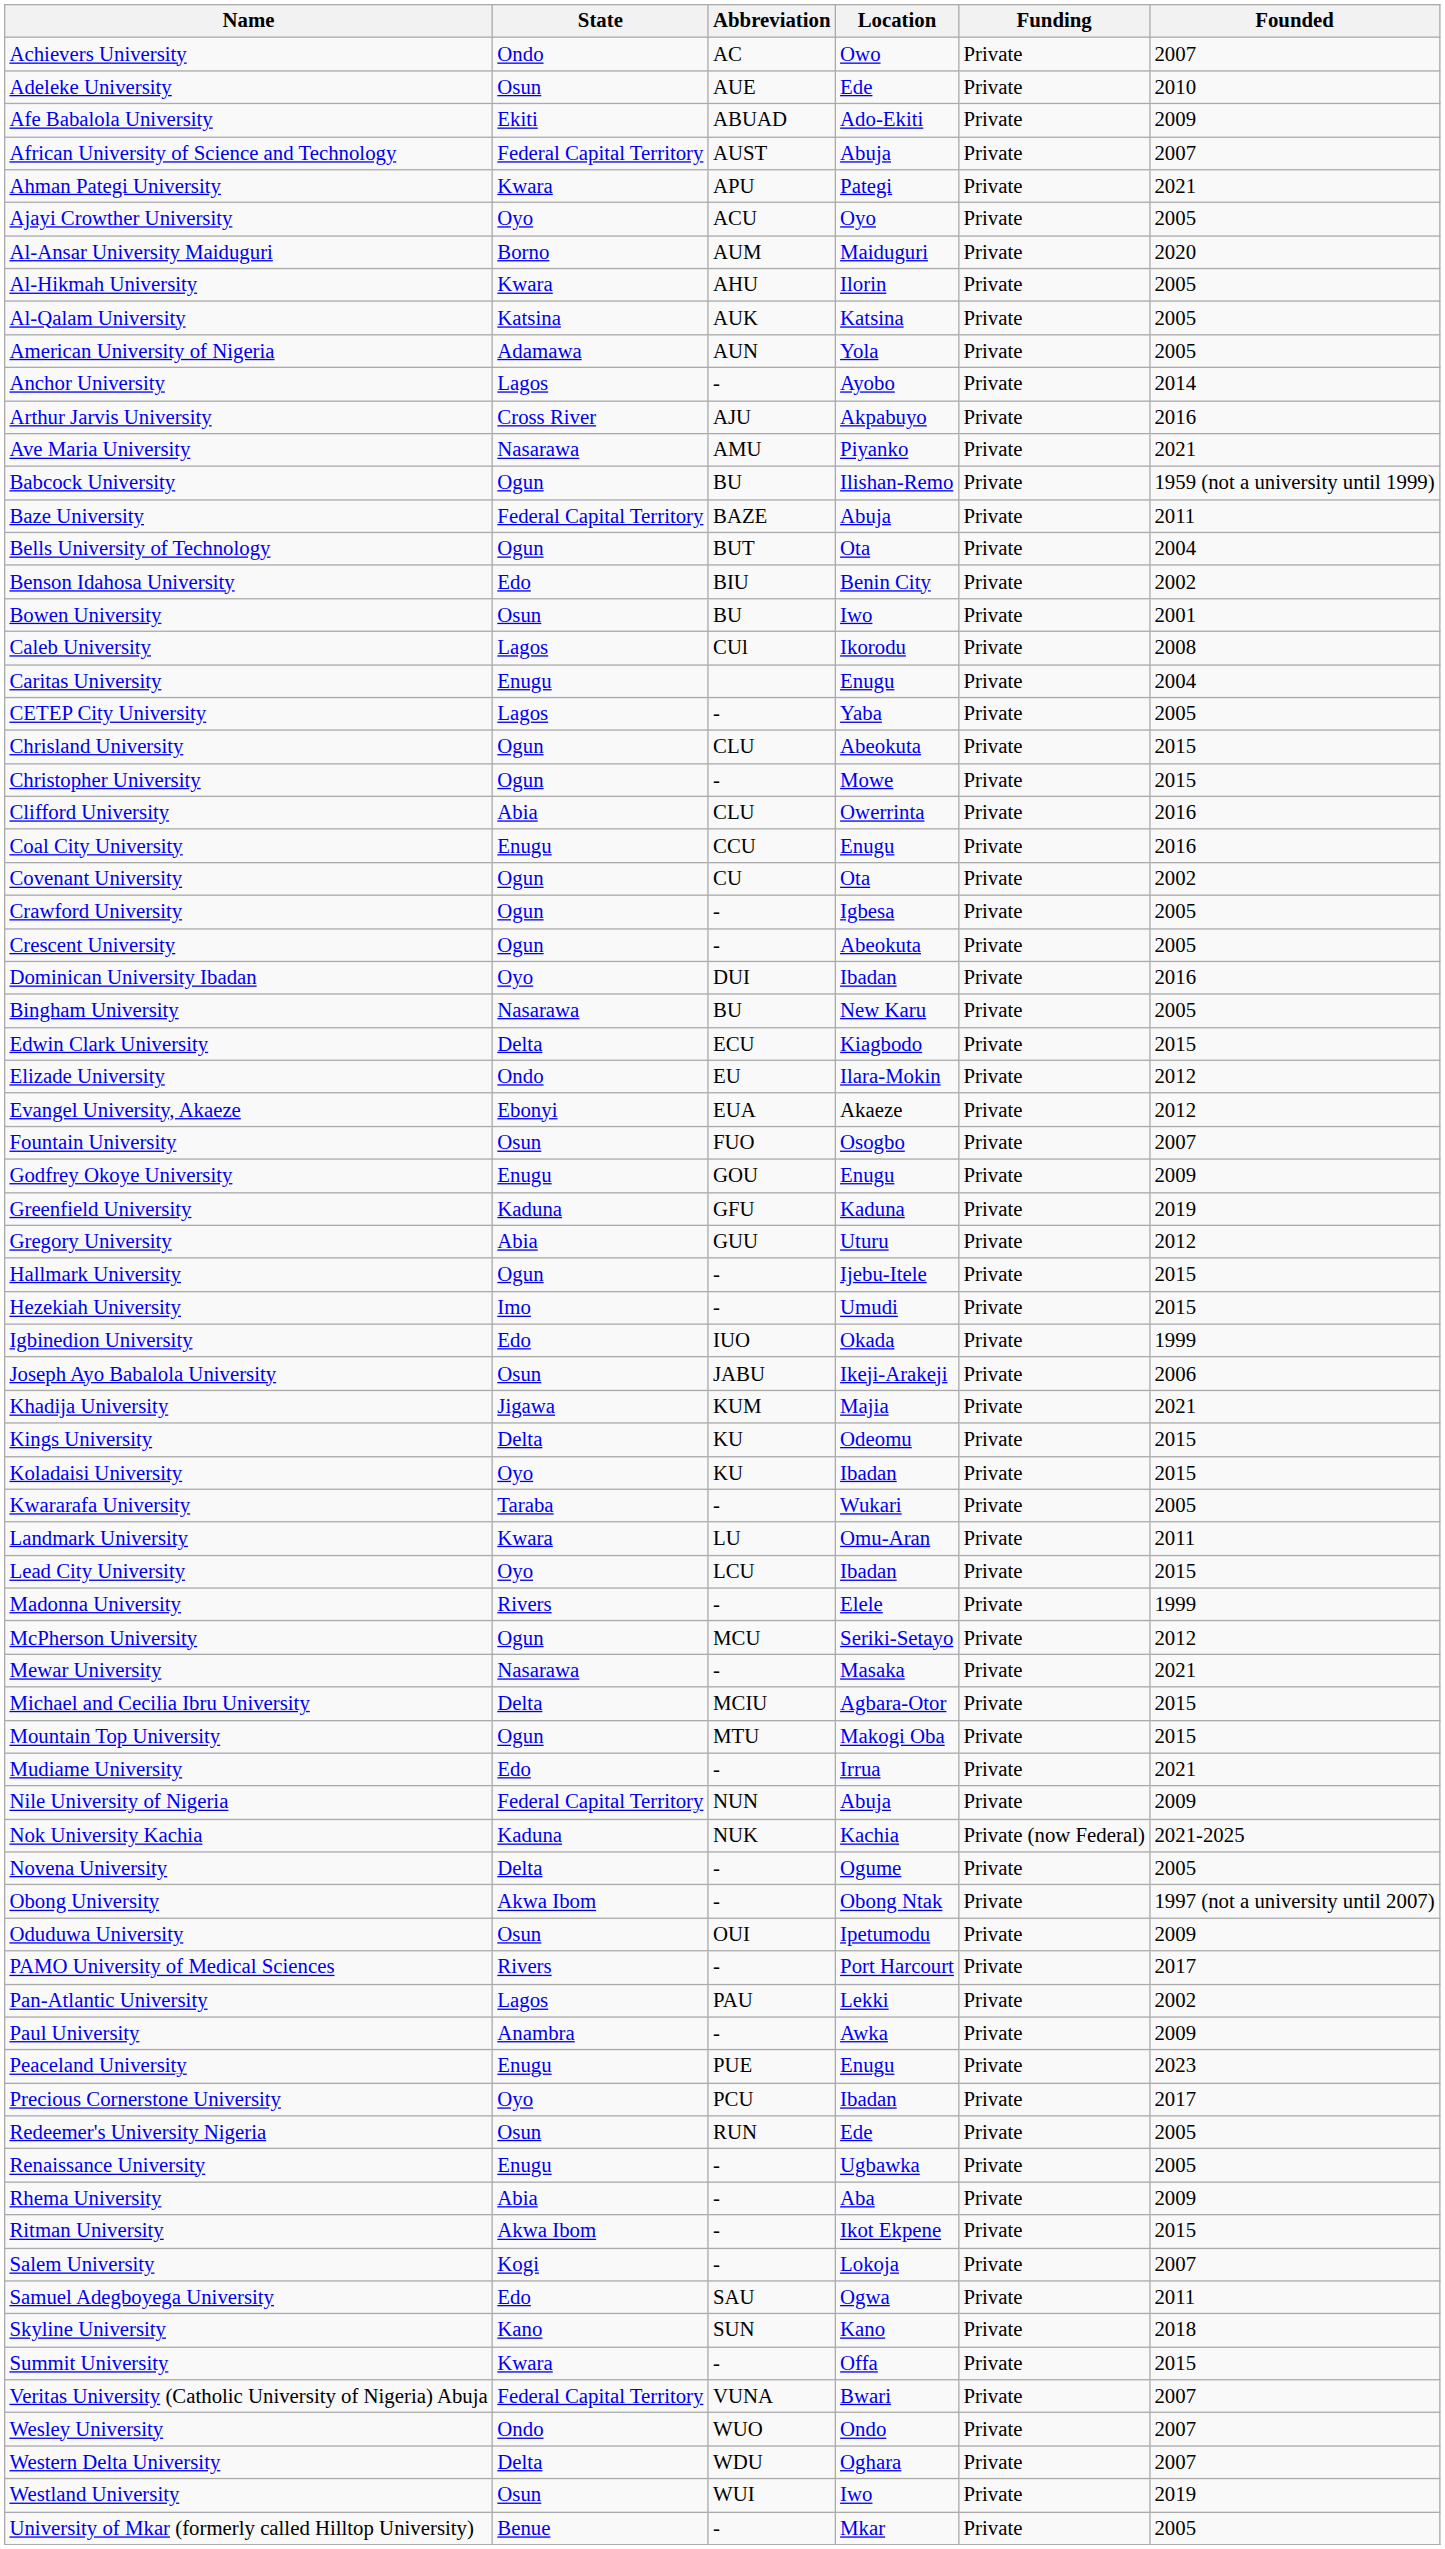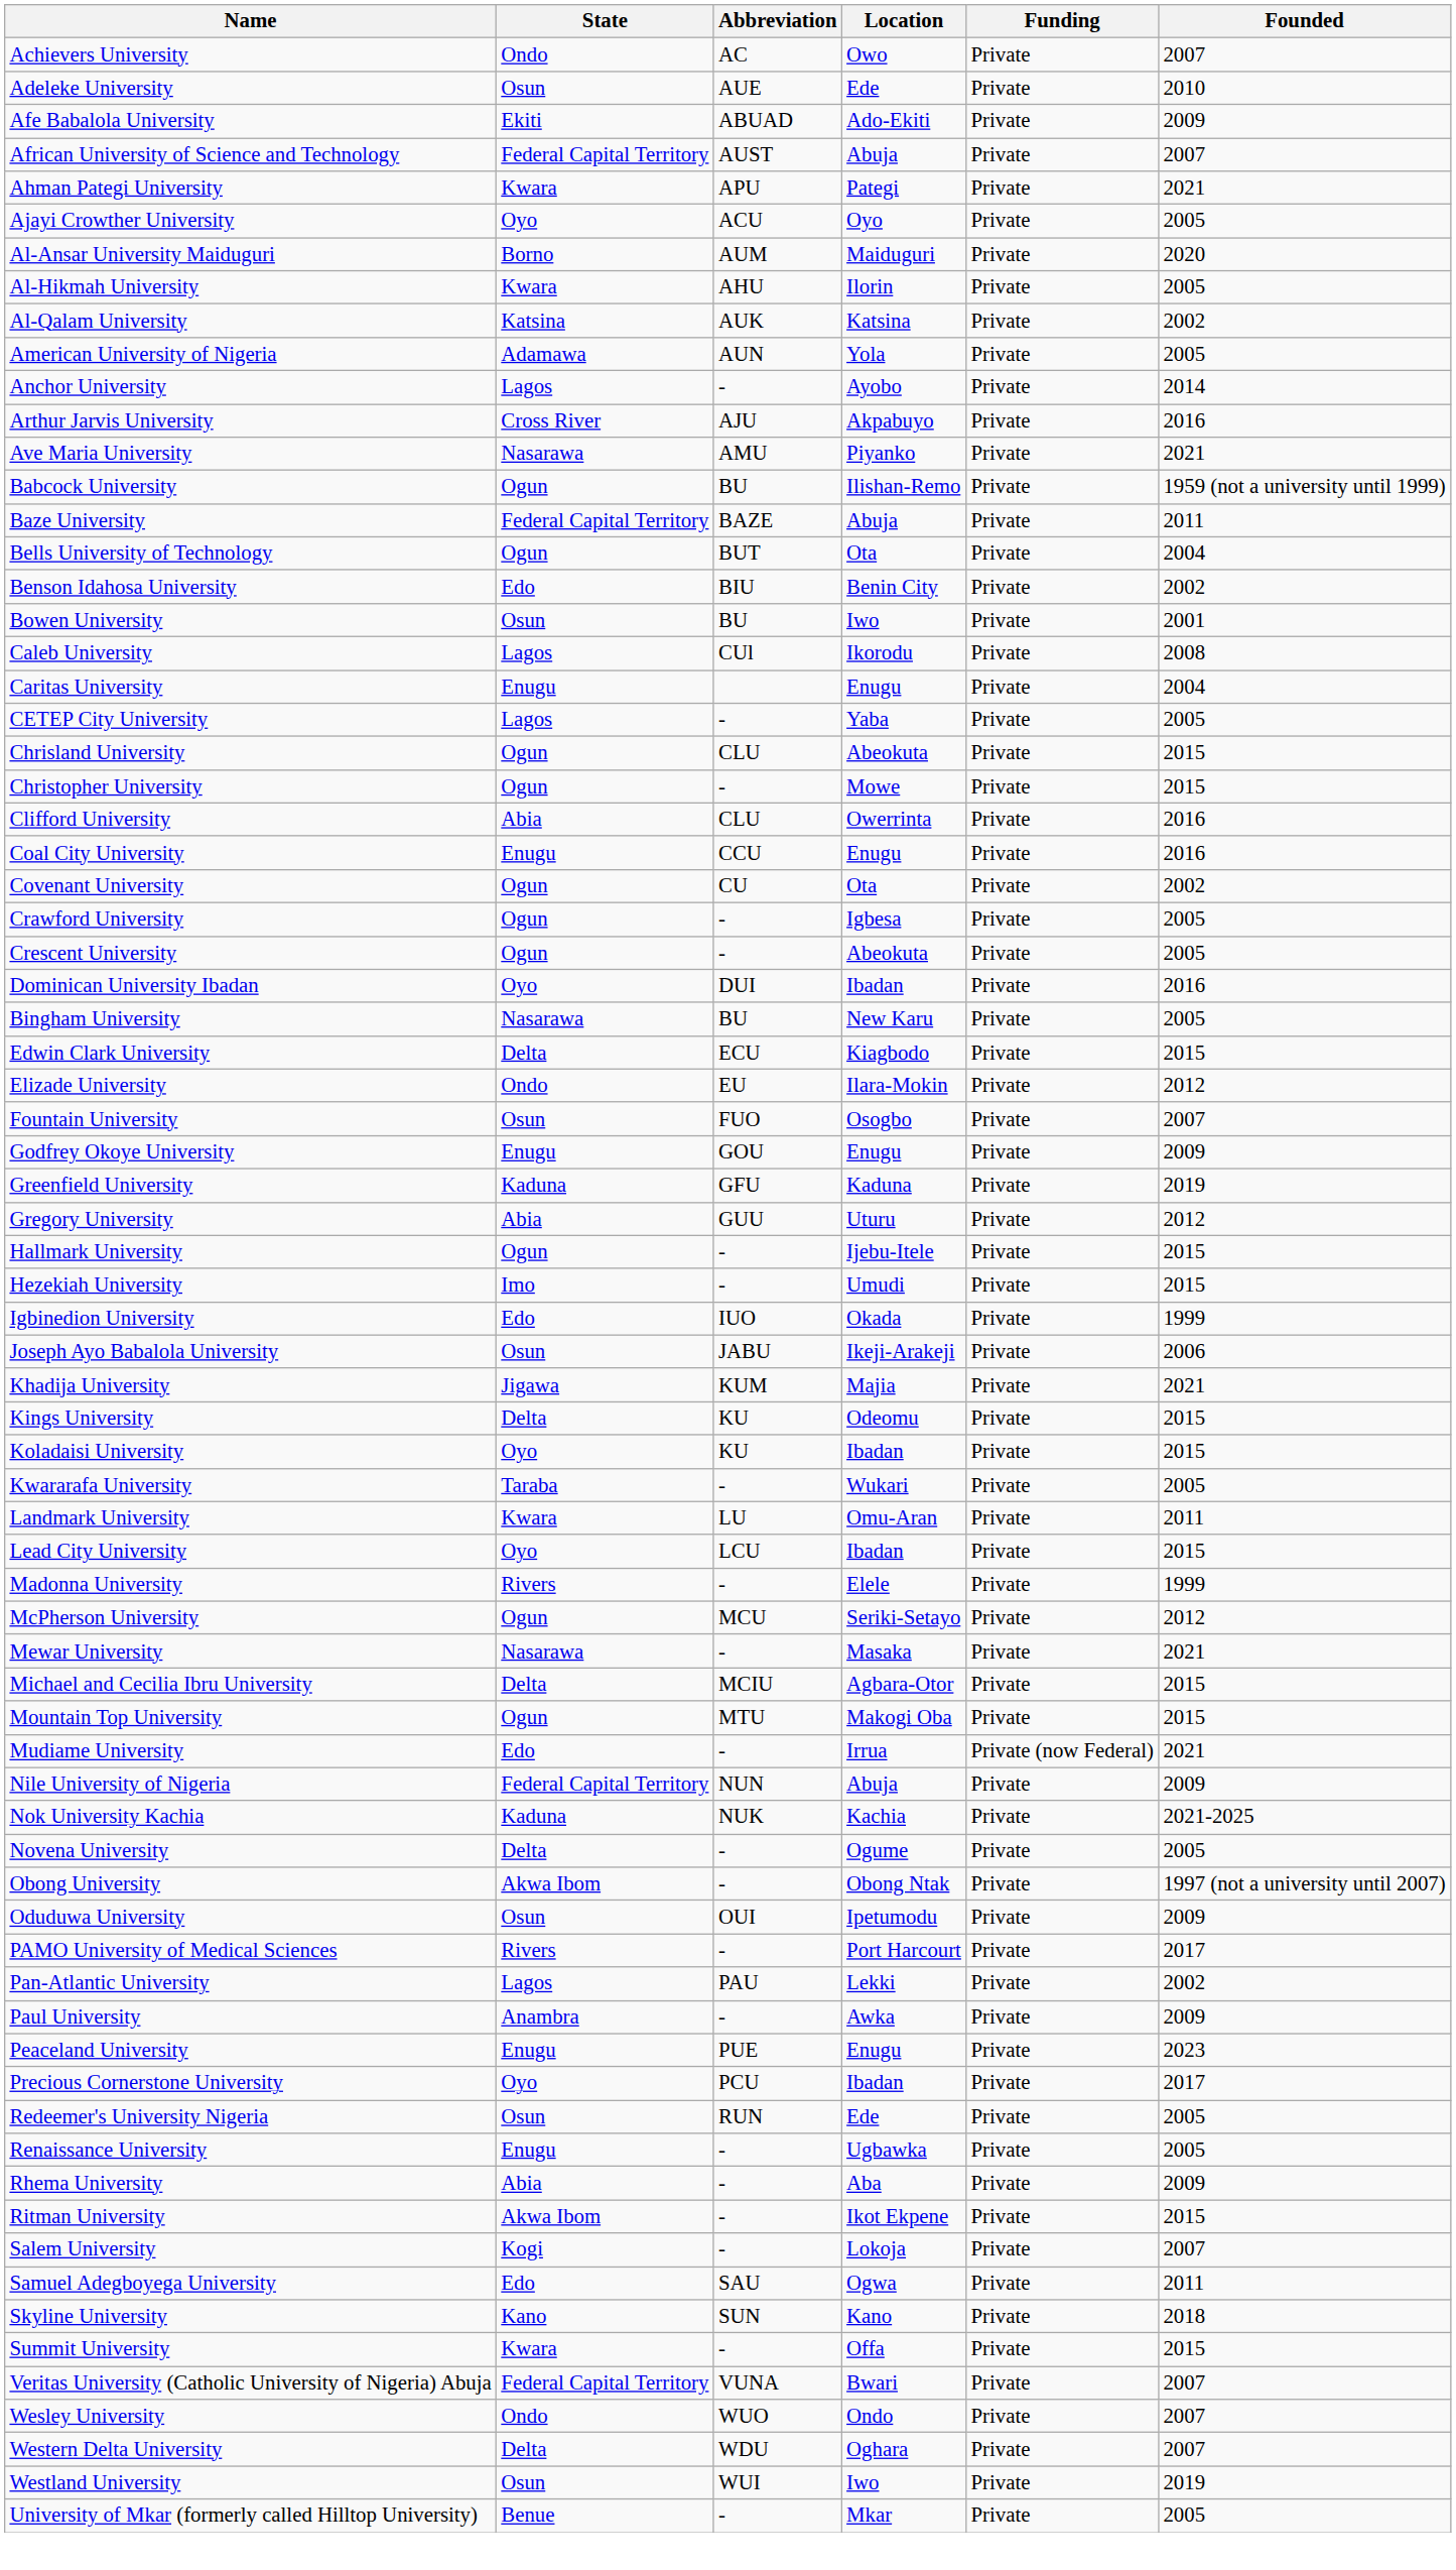Al-Qalam University | Founded: 2005 -> 2002
- row: Evangel University, Akaeze | Ebonyi | EUA | Akaeze | Private | 2012
Mudiame University | Funding: Private -> Private (now Federal)
Nok University Kachia | Funding: Private (now Federal) -> Private
